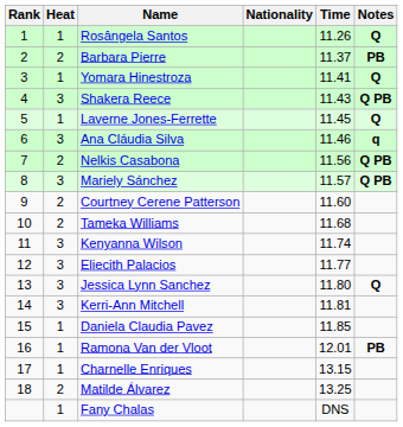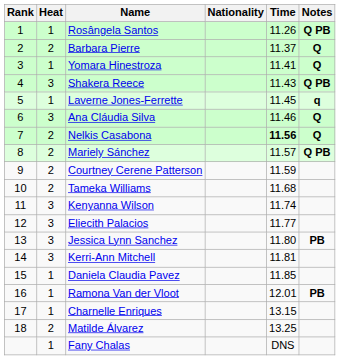Rosângela Santos | Notes: Q -> Q PB
Barbara Pierre | Notes: PB -> Q
Laverne Jones-Ferrette | Notes: Q -> q
Ana Cláudia Silva | Notes: q -> Q
Nelkis Casabona | Time: normal -> bold
Nelkis Casabona | Notes: Q PB -> Q
Mariely Sánchez | Heat: 3 -> 2
Courtney Cerene Patterson | Time: 11.60 -> 11.59
Jessica Lynn Sanchez | Notes: Q -> PB
